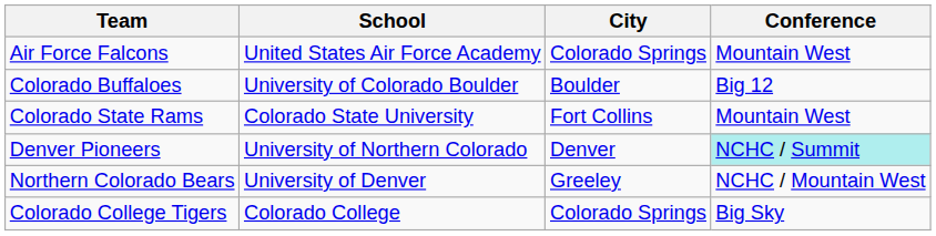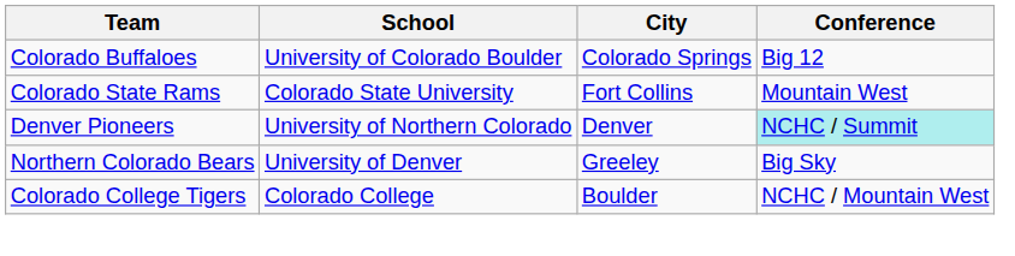- row: Air Force Falcons | United States Air Force Academy | Colorado Springs | Mountain West
Colorado Buffaloes | City: Boulder -> Colorado Springs
Northern Colorado Bears | Conference: NCHC / Mountain West -> Big Sky
Colorado College Tigers | City: Colorado Springs -> Boulder
Colorado College Tigers | Conference: Big Sky -> NCHC / Mountain West
